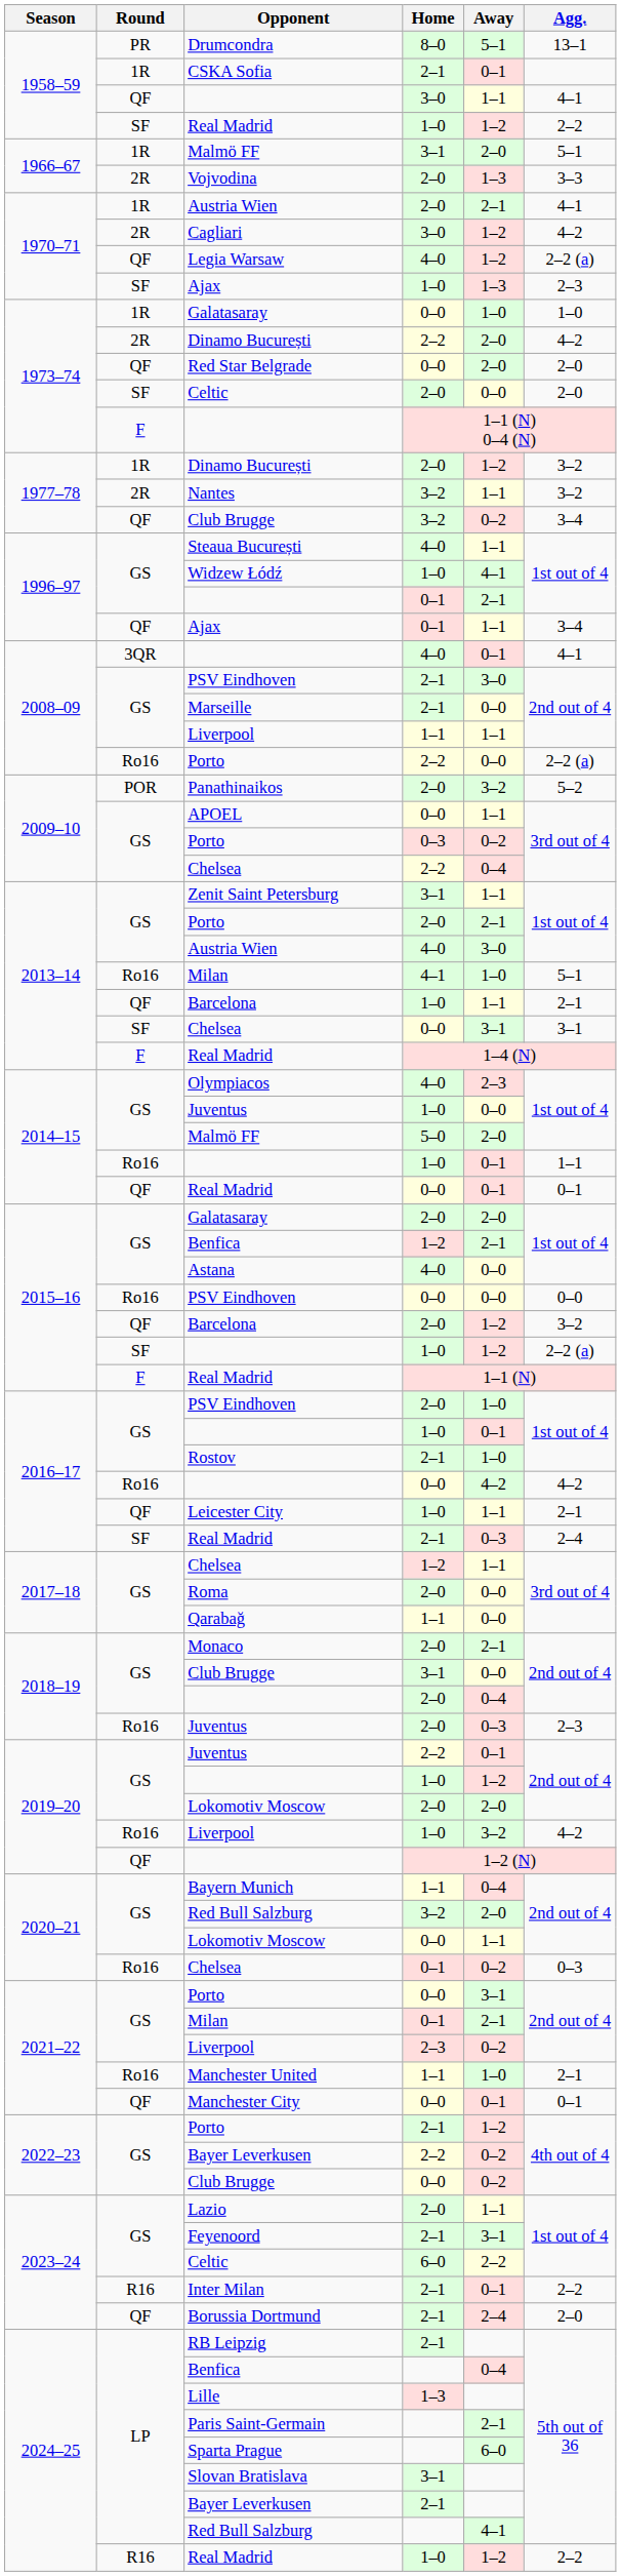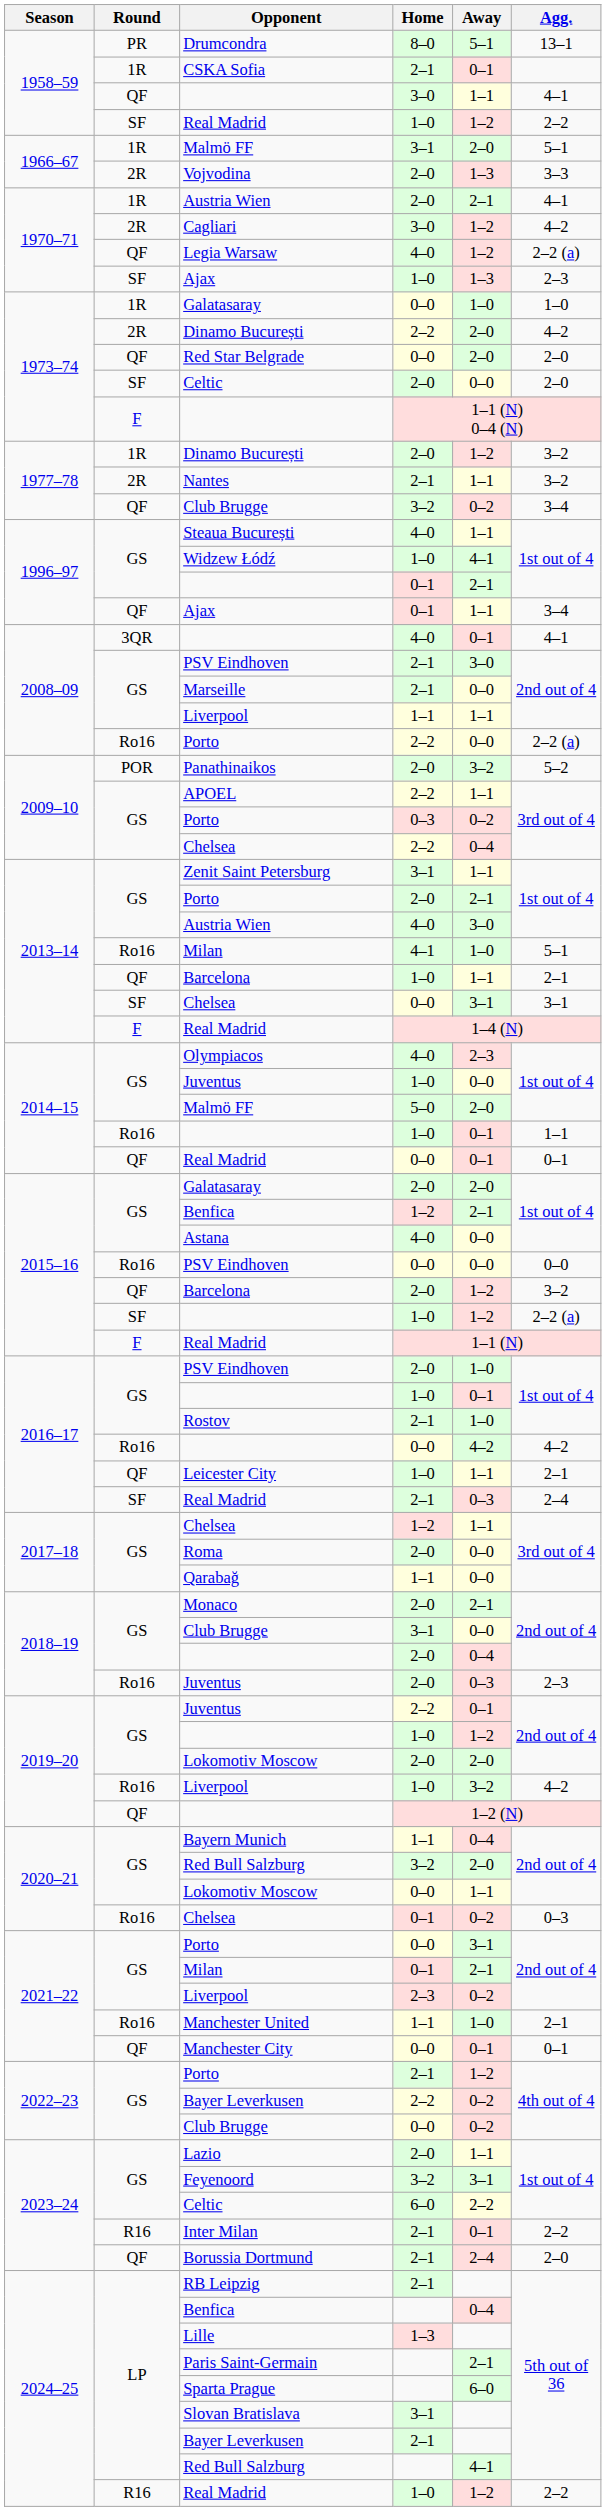Nantes | Home: 3–2 -> 2–1
APOEL | Home: 0–0 -> 2–2
Feyenoord | Home: 2–1 -> 3–2
